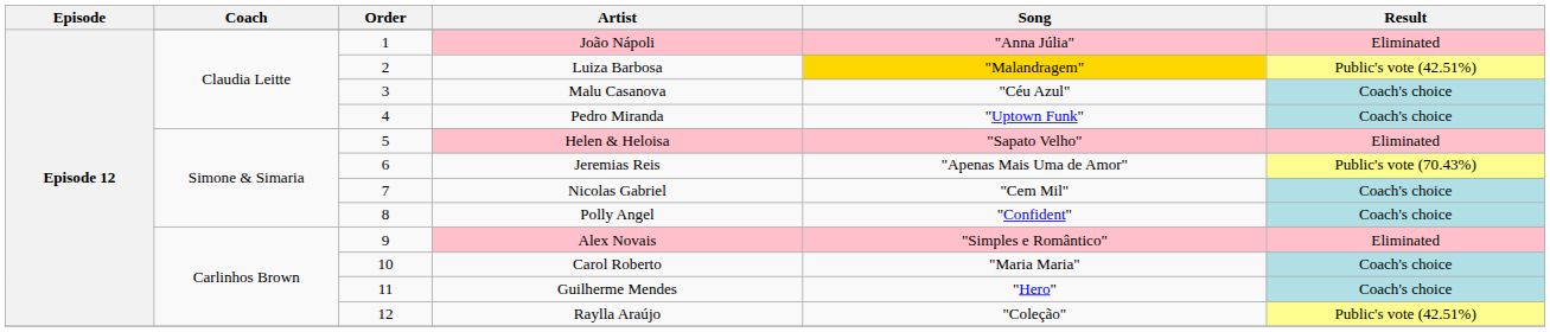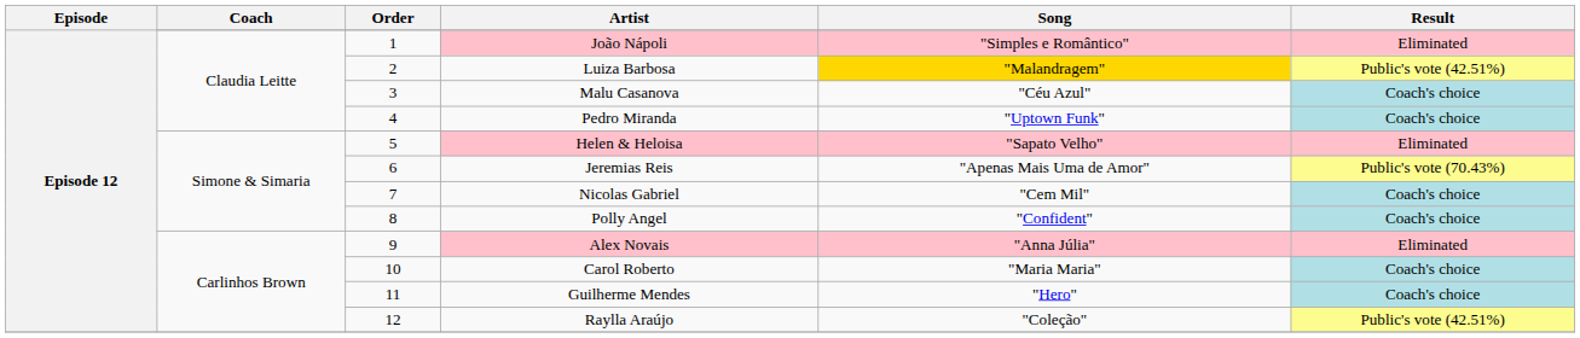João Nápoli | Song: "Anna Júlia" -> "Simples e Romântico"
Alex Novais | Song: "Simples e Romântico" -> "Anna Júlia"
